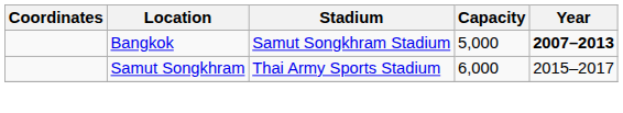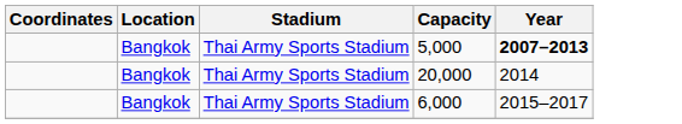5,000 | Stadium: Samut Songkhram Stadium -> Thai Army Sports Stadium
+ row: Bangkok | Thai Army Sports Stadium | 20,000 | 2014
6,000 | Location: Samut Songkhram -> Bangkok
